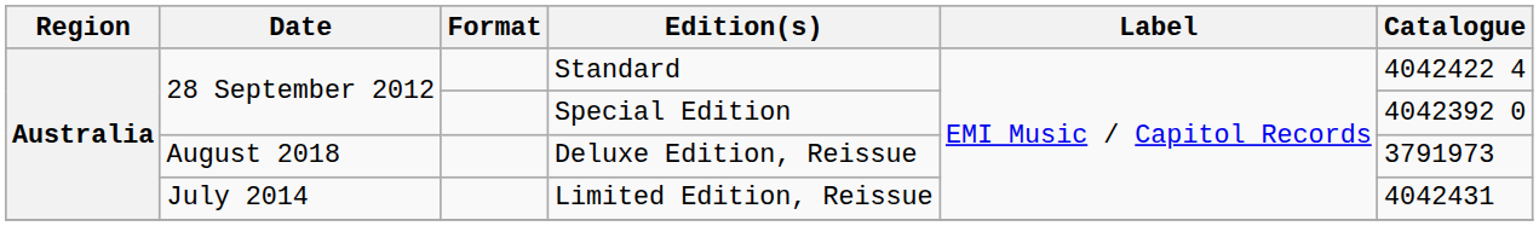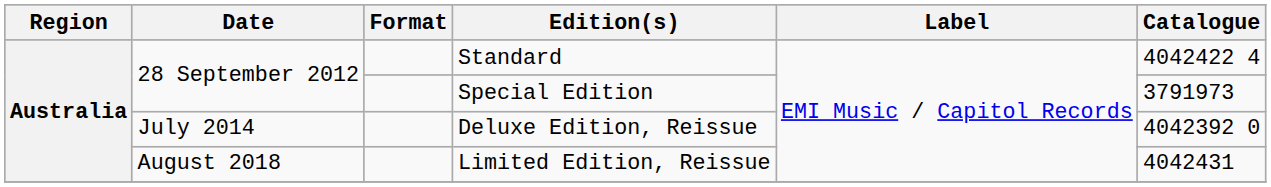Special Edition | Catalogue: 4042392 0 -> 3791973
Deluxe Edition, Reissue | Date: August 2018 -> July 2014
Deluxe Edition, Reissue | Catalogue: 3791973 -> 4042392 0
Limited Edition, Reissue | Date: July 2014 -> August 2018
